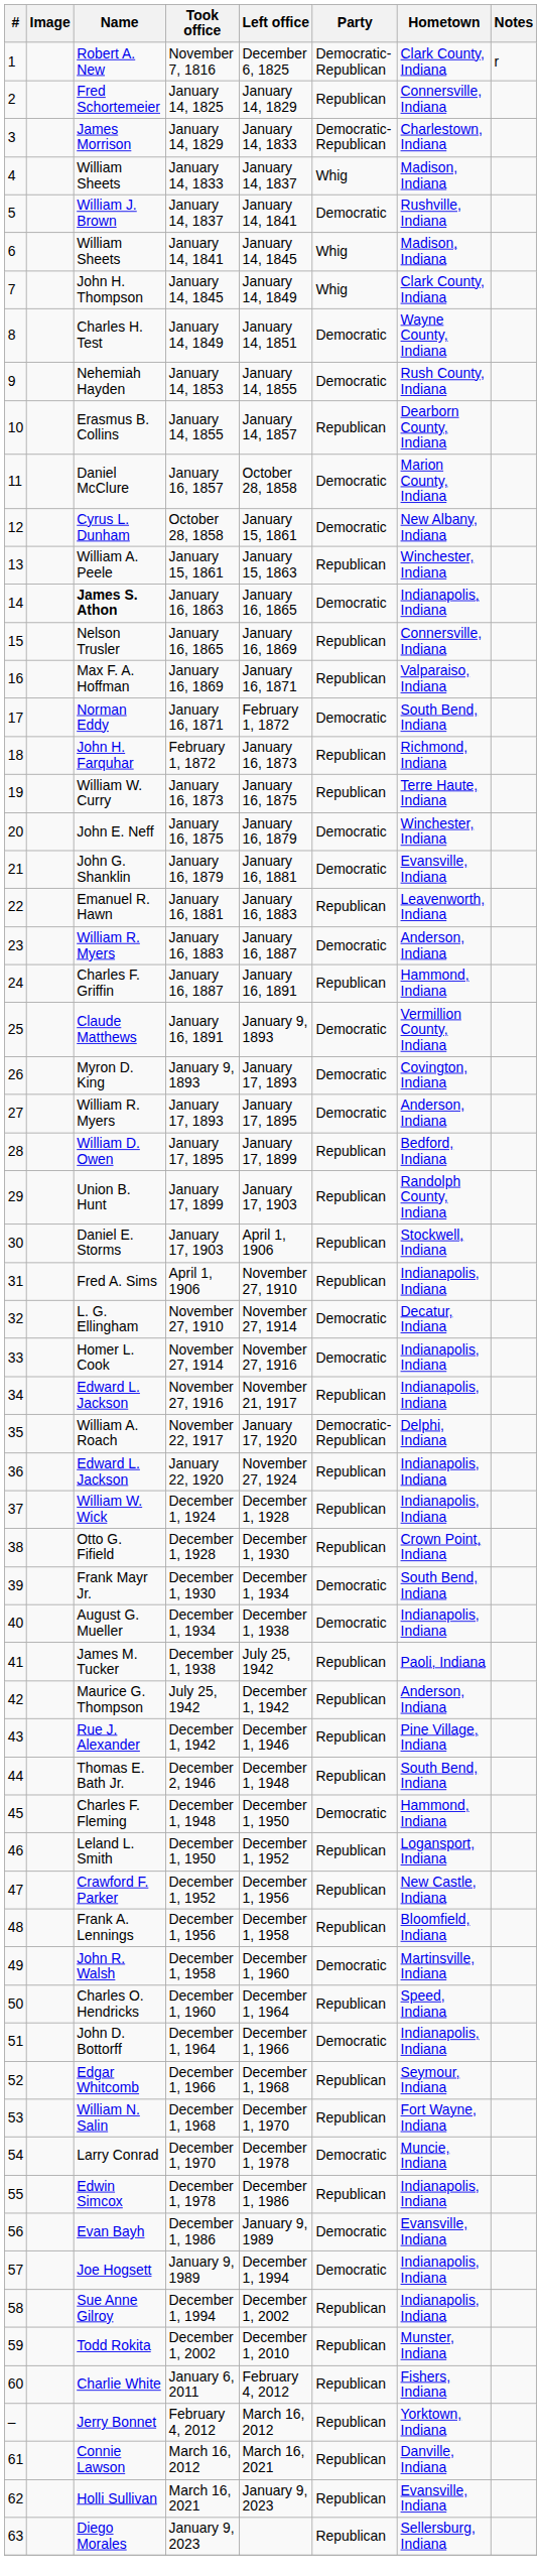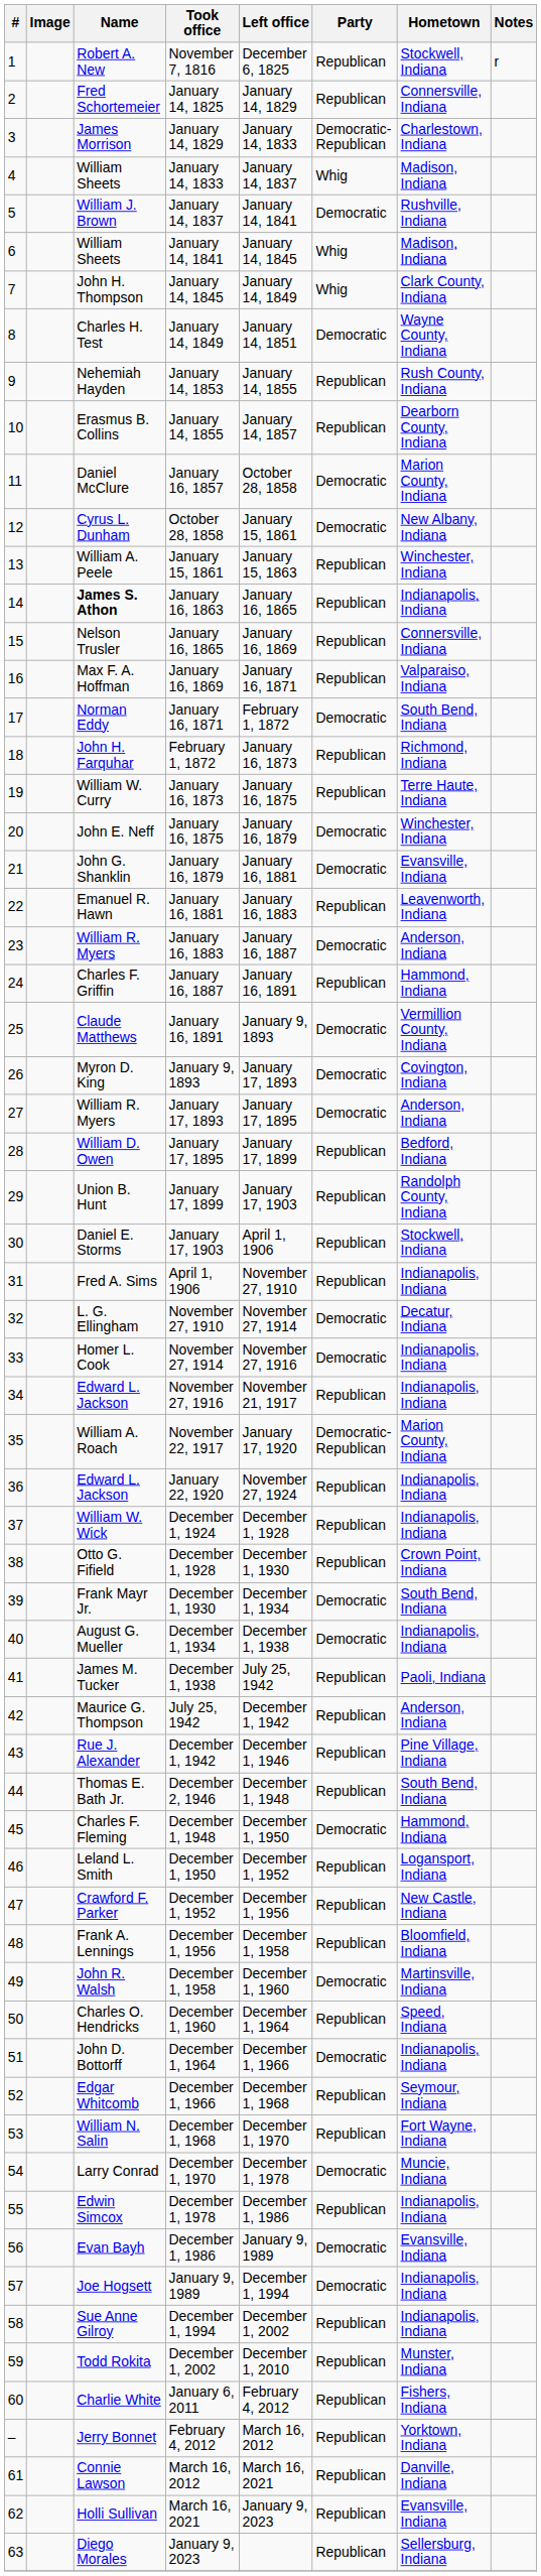November 7, 1816 | Party: Democratic-Republican -> Republican
November 7, 1816 | Hometown: Clark County, Indiana -> Stockwell, Indiana
January 14, 1853 | Party: Democratic -> Republican
January 16, 1863 | Party: Democratic -> Republican
November 22, 1917 | Hometown: Delphi, Indiana -> Marion County, Indiana
